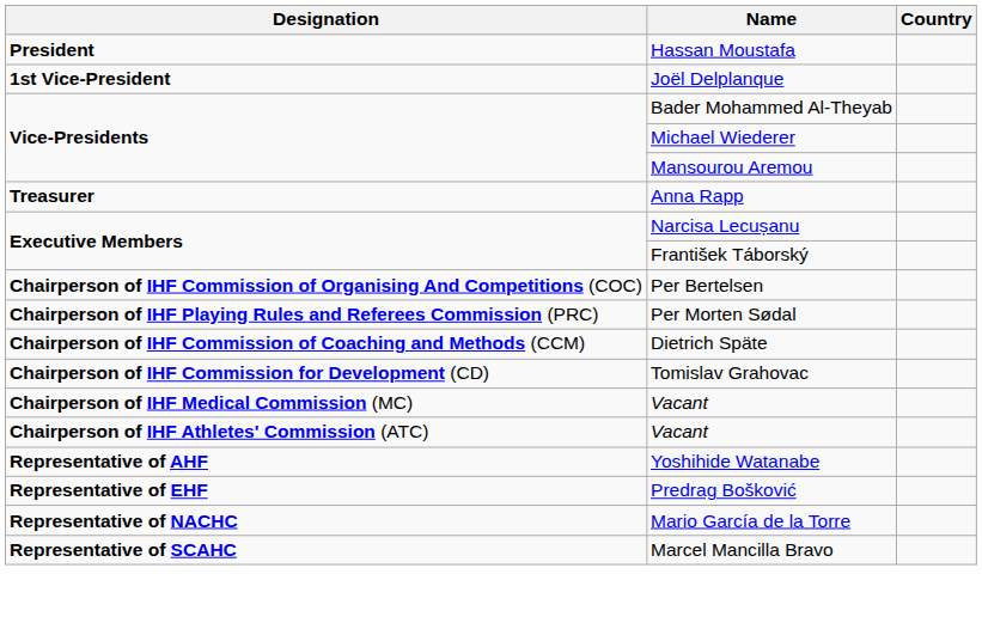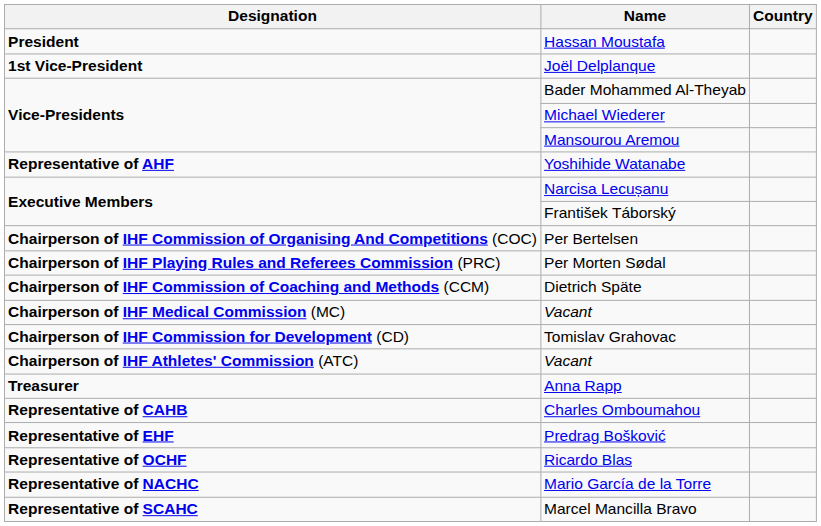rows swapped: Anna Rapp <-> Yoshihide Watanabe
rows swapped: Chairperson of IHF Medical Commission (MC) / Vacant <-> Tomislav Grahovac
+ row: Representative of CAHB | Charles Omboumahou
+ row: Representative of OCHF | Ricardo Blas
